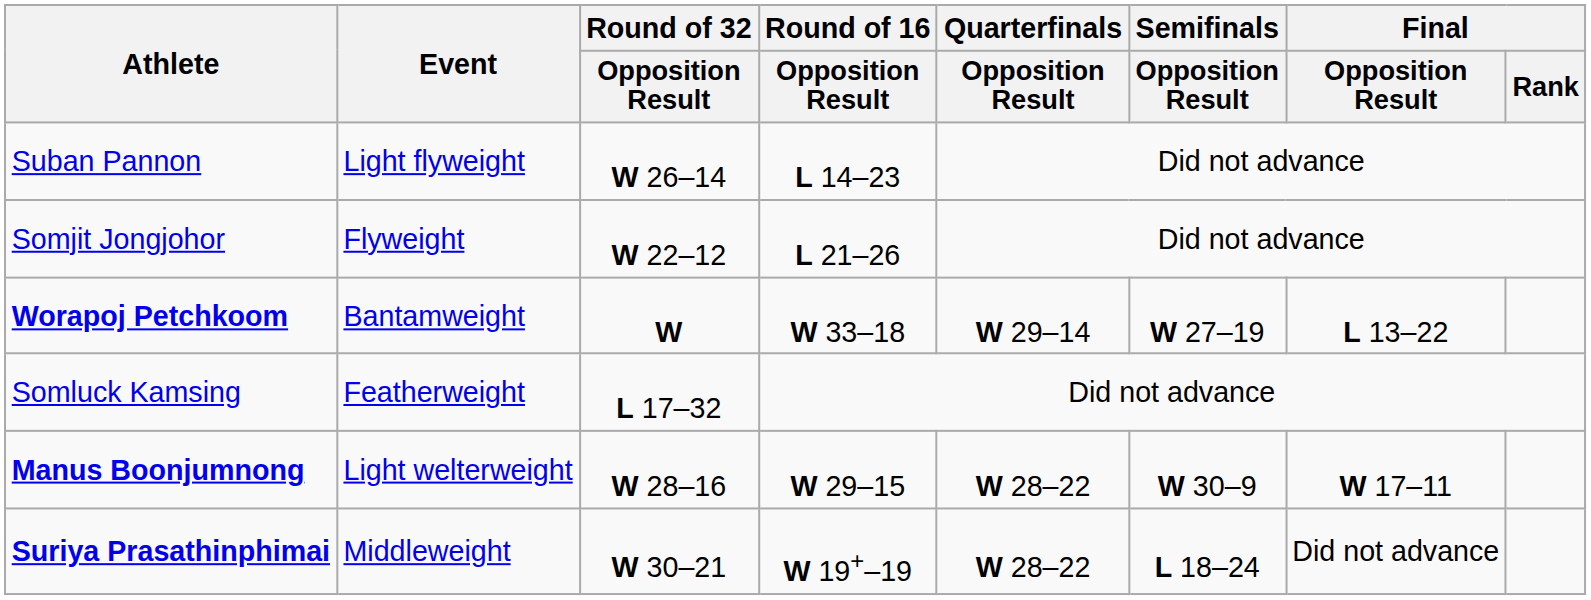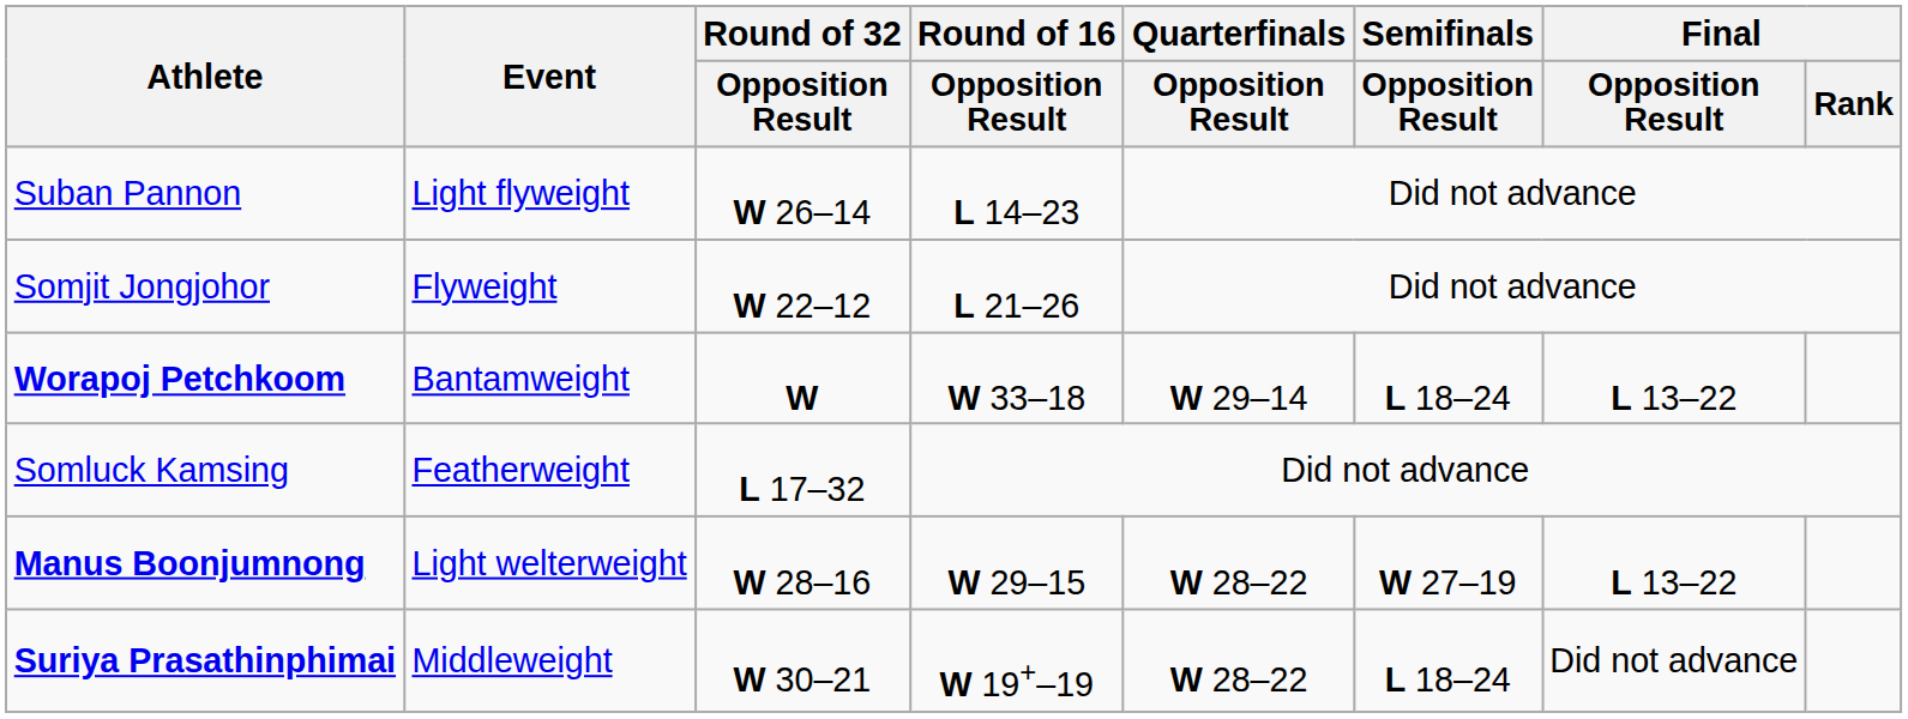Worapoj Petchkoom | Semifinals / Opposition Result: W 27–19 -> L 18–24
Manus Boonjumnong | Semifinals / Opposition Result: W 30–9 -> W 27–19
Manus Boonjumnong | Final / Opposition Result: W 17–11 -> L 13–22
